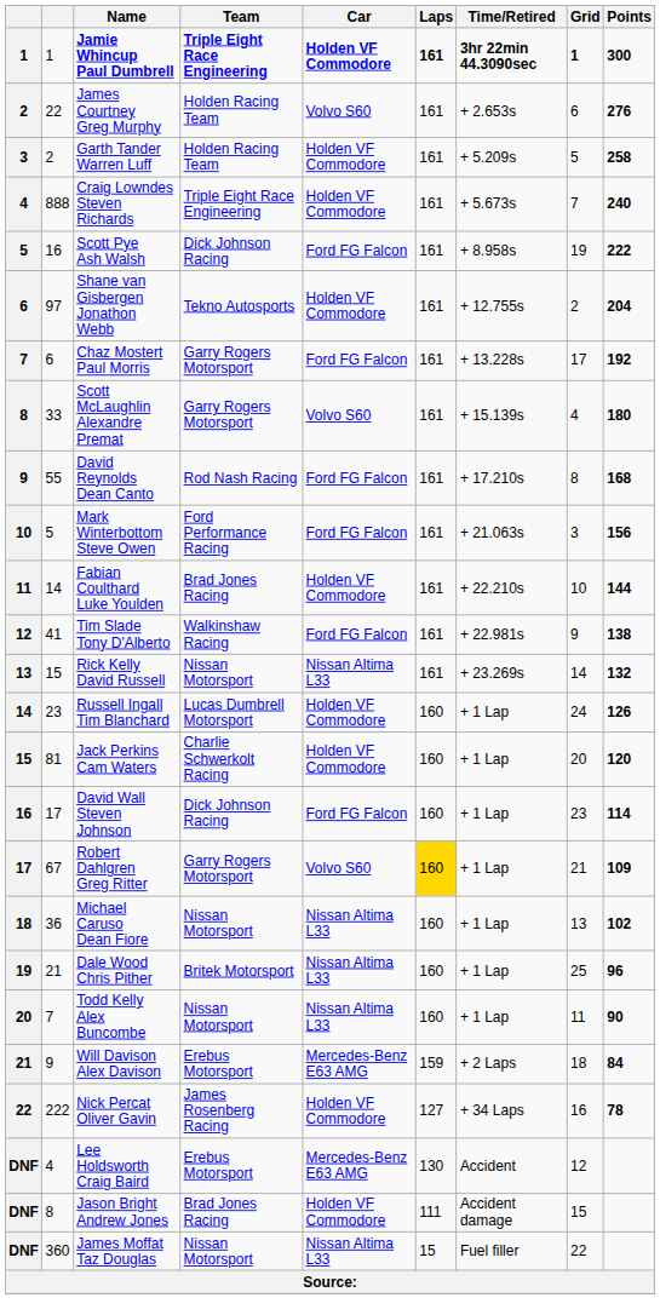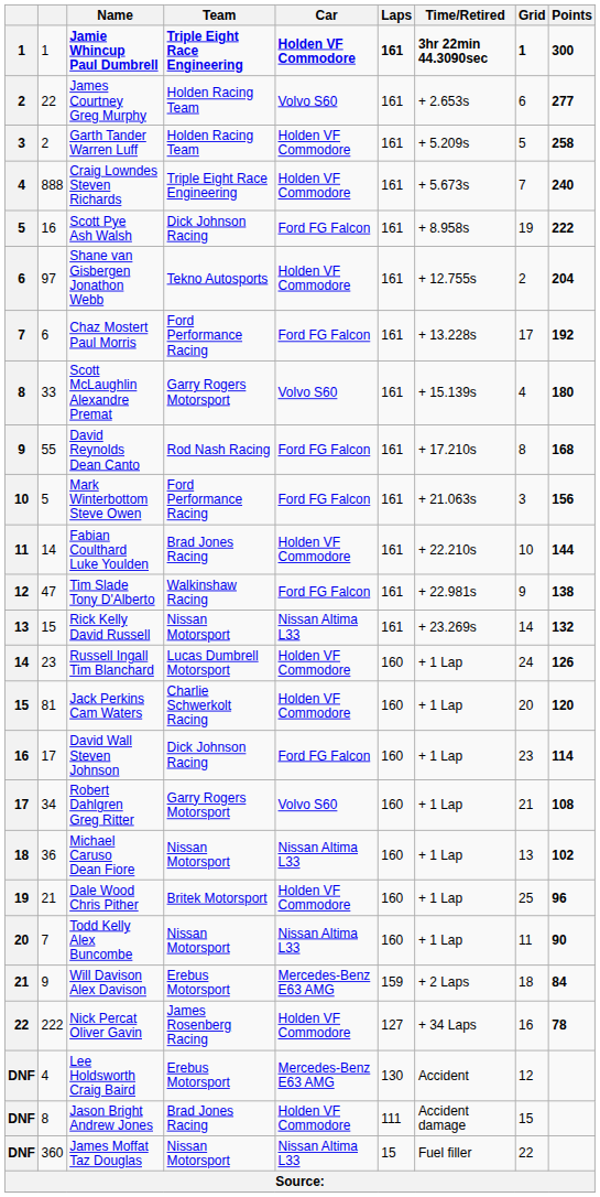James Courtney Greg Murphy | Points: 276 -> 277
Chaz Mostert Paul Morris | Team: Garry Rogers Motorsport -> Ford Performance Racing
Tim Slade Tony D'Alberto | column 2: 41 -> 47
Robert Dahlgren Greg Ritter | column 2: 67 -> 34
Robert Dahlgren Greg Ritter | Laps: gold background -> no background
Robert Dahlgren Greg Ritter | Points: 109 -> 108
Dale Wood Chris Pither | Car: Nissan Altima L33 -> Holden VF Commodore
